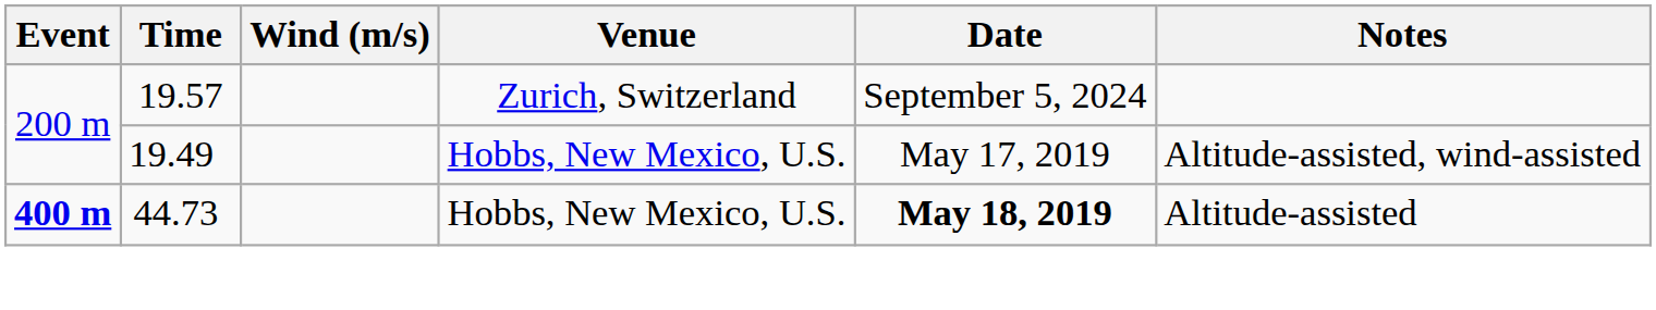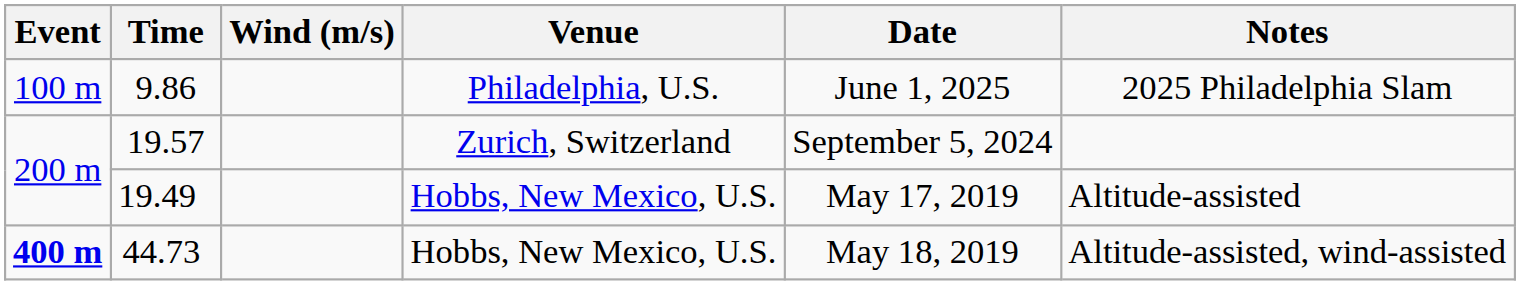+ row: 100 m | 9.86 | Philadelphia, U.S. | June 1, 2025 | 2025 Philadelphia Slam
19.49 | Notes: Altitude-assisted, wind-assisted -> Altitude-assisted
44.73 | Date: bold -> normal
44.73 | Notes: Altitude-assisted -> Altitude-assisted, wind-assisted
